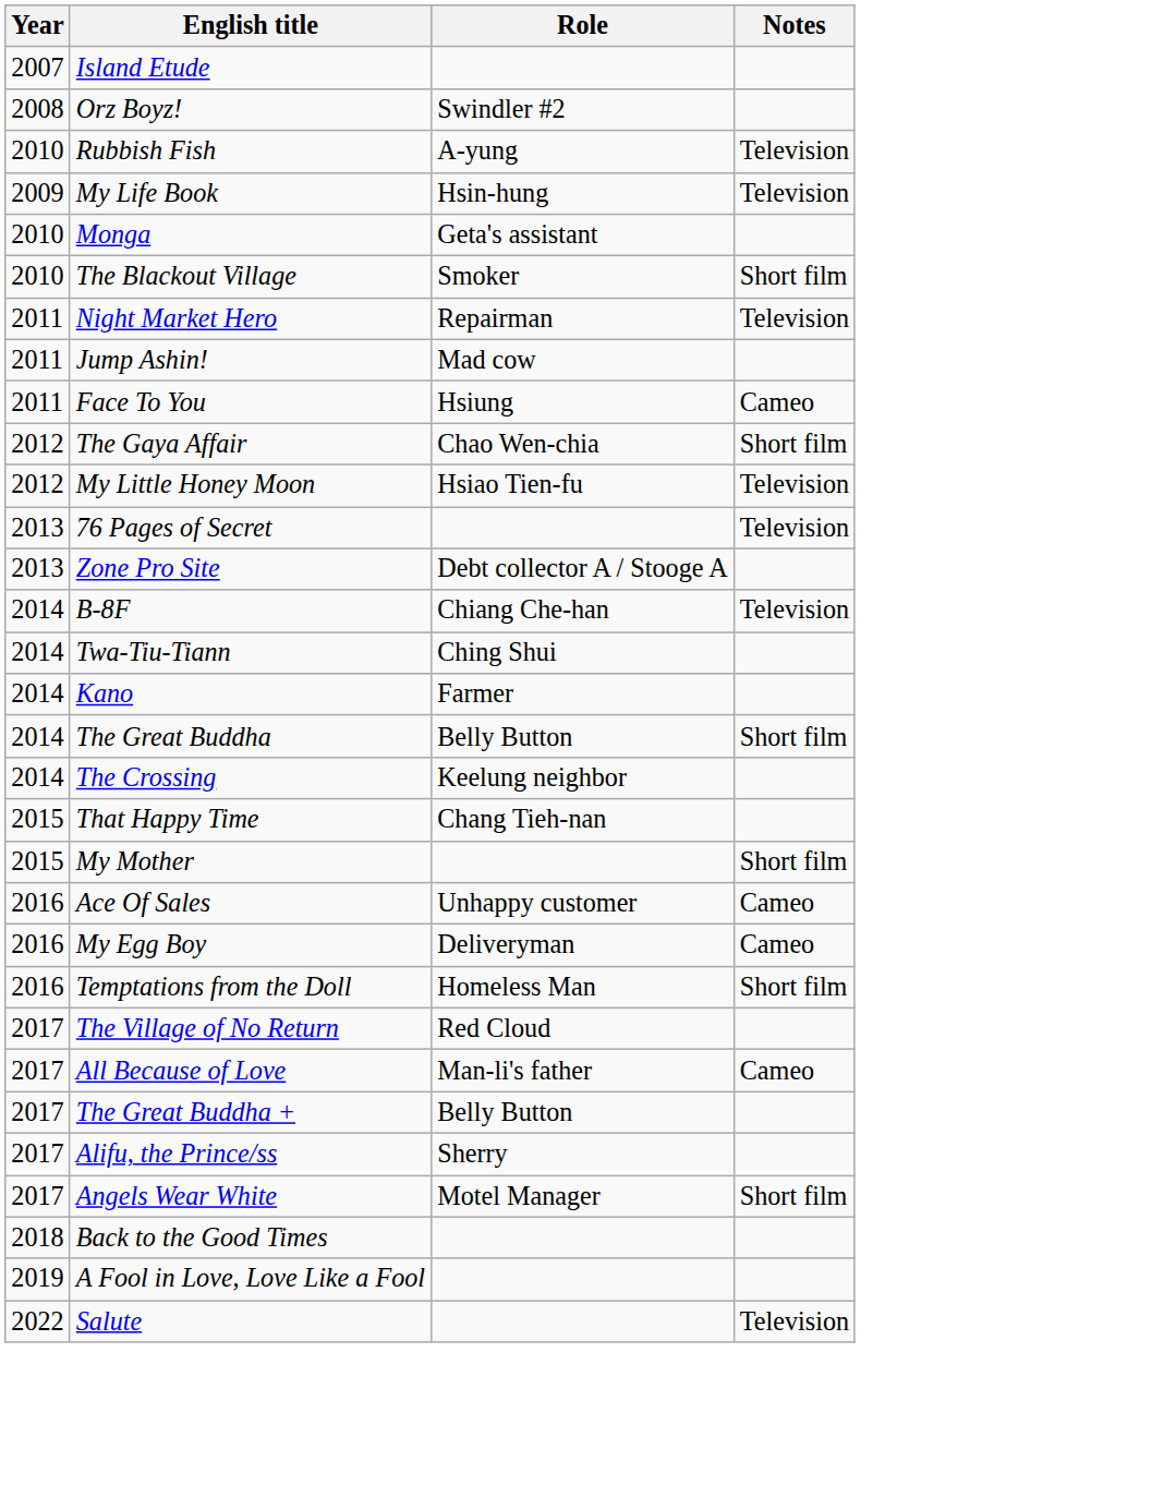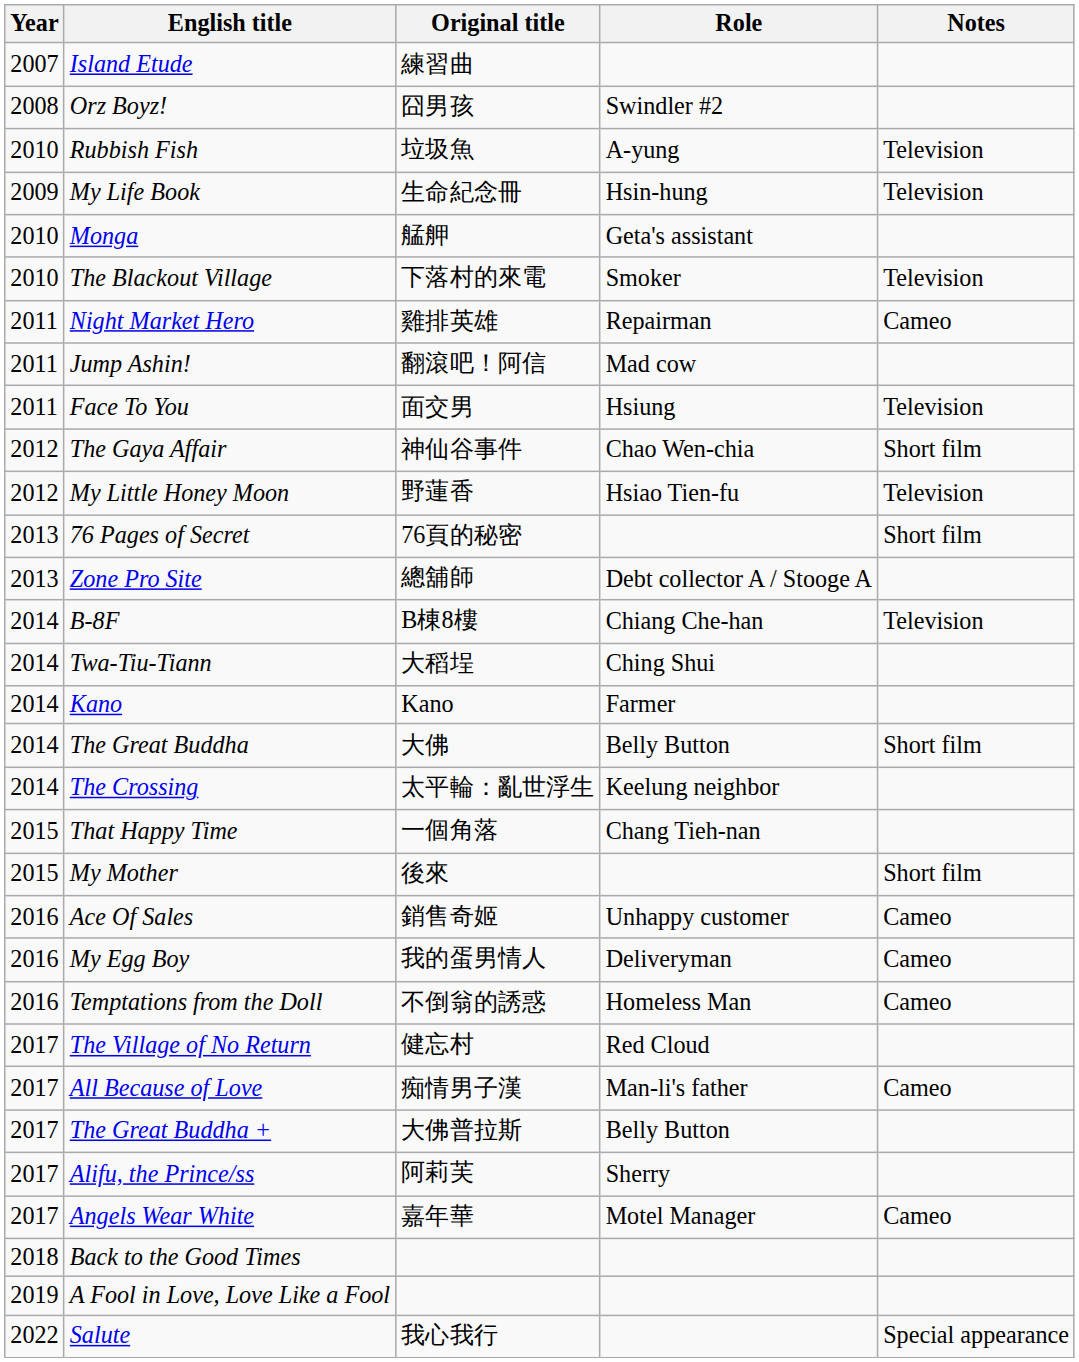+ column: Original title | 練習曲 | 囧男孩 | 垃圾魚 | 生命紀念冊 | 艋舺 | 下落村的來電 | 雞排英雄 | 翻滾吧！阿信 | 面交男 | 神仙谷事件 | 野蓮香 | 76頁的秘密 | 總舖師 | B棟8樓 | 大稻埕 | Kano | 大佛 | 太平輪：亂世浮生 | 一個角落 | 後來 | 銷售奇姬 | 我的蛋男情人 | 不倒翁的誘惑 | 健忘村 | 痴情男子漢 | 大佛普拉斯 | 阿莉芙 | 嘉年華 | 我心我行
The Blackout Village | Notes: Short film -> Television
Night Market Hero | Notes: Television -> Cameo
Face To You | Notes: Cameo -> Television
76 Pages of Secret | Notes: Television -> Short film
Temptations from the Doll | Notes: Short film -> Cameo
Angels Wear White | Notes: Short film -> Cameo
Salute | Notes: Television -> Special appearance
